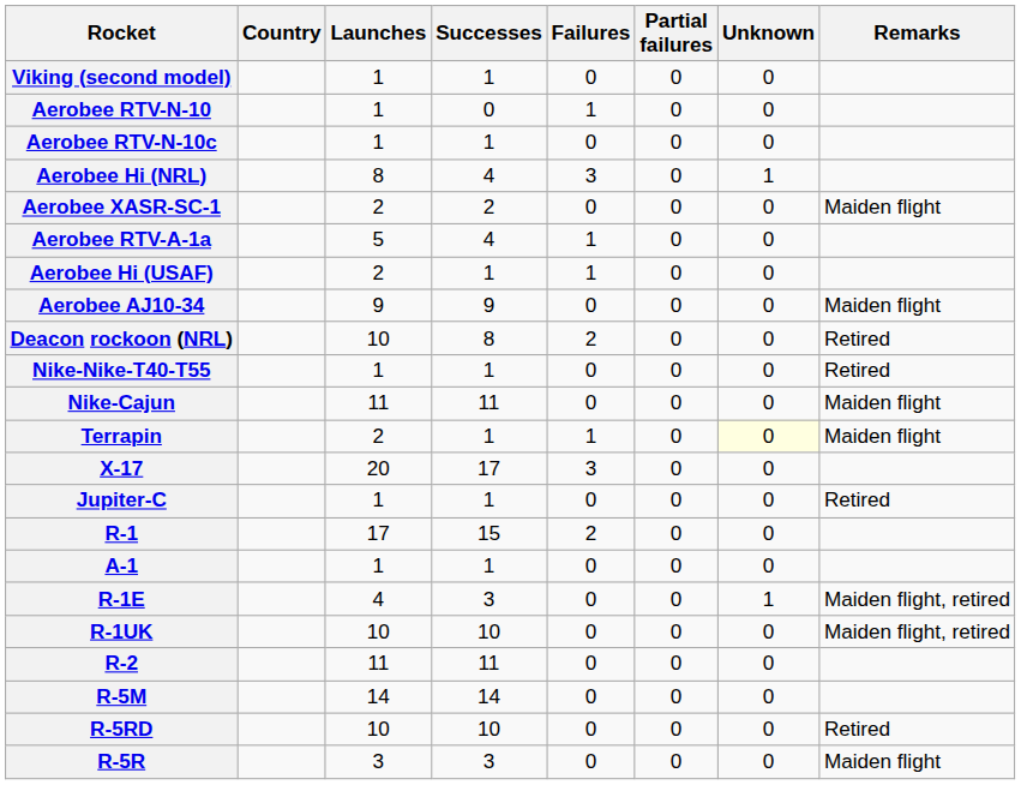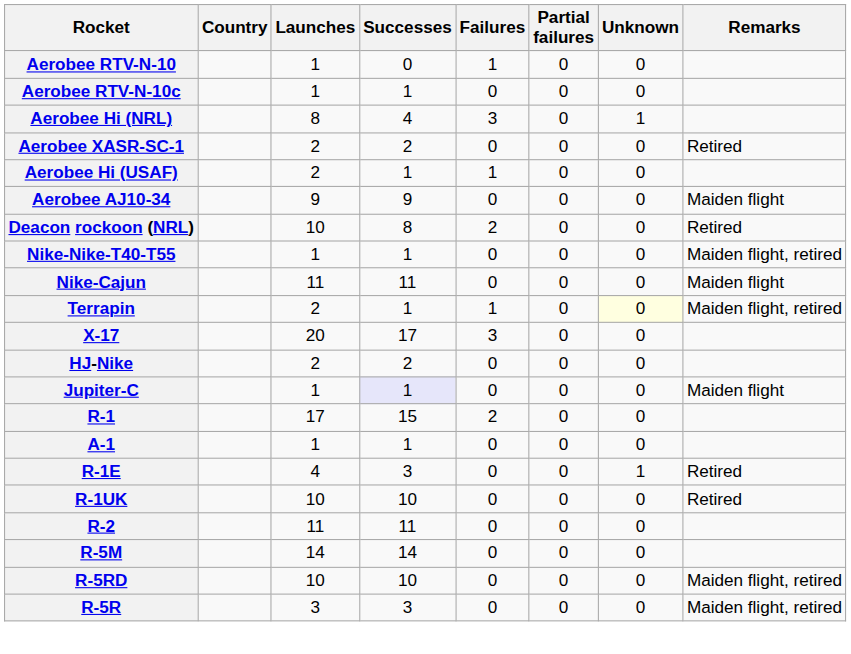- row: Viking (second model) | 1 | 1 | 0 | 0 | 0
Aerobee XASR-SC-1 | Remarks: Maiden flight -> Retired
- row: Aerobee RTV-A-1a | 5 | 4 | 1 | 0 | 0
Nike-Nike-T40-T55 | Remarks: Retired -> Maiden flight, retired
Terrapin | Remarks: Maiden flight -> Maiden flight, retired
+ row: HJ-Nike | 2 | 2 | 0 | 0 | 0
Jupiter-C | Successes: no background -> lavender background
Jupiter-C | Remarks: Retired -> Maiden flight
R-1E | Remarks: Maiden flight, retired -> Retired
R-1UK | Remarks: Maiden flight, retired -> Retired
R-5RD | Remarks: Retired -> Maiden flight, retired
R-5R | Remarks: Maiden flight -> Maiden flight, retired
